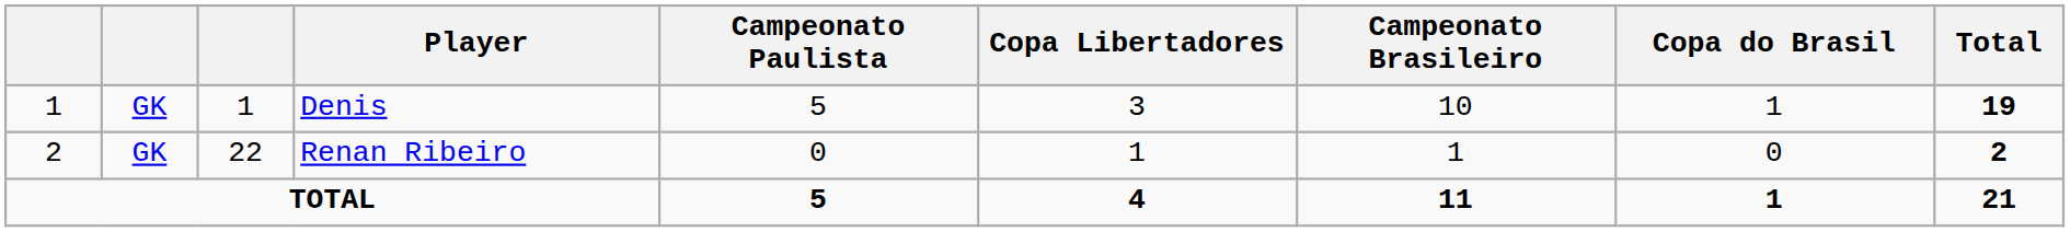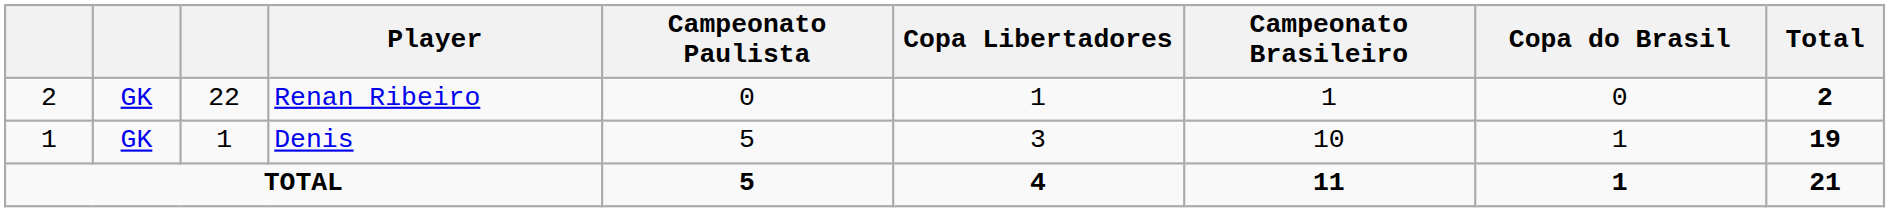rows swapped: Denis <-> Renan Ribeiro
